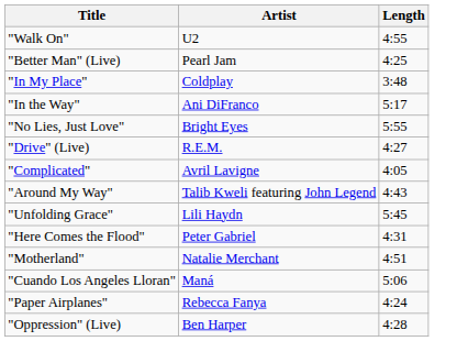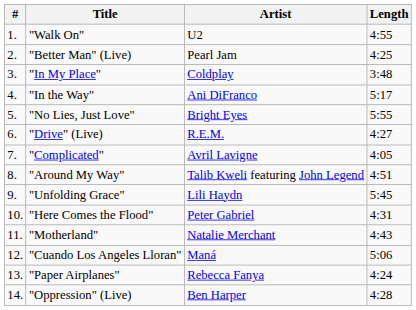+ column: # | 1. | 2. | 3. | 4. | 5. | 6. | 7. | 8. | 9. | 10. | 11. | 12. | 13. | 14.
"Around My Way" | Length: 4:43 -> 4:51
"Motherland" | Length: 4:51 -> 4:43
